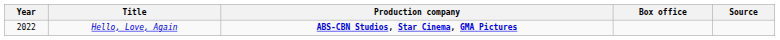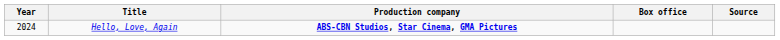Hello, Love, Again | Year: 2022 -> 2024
